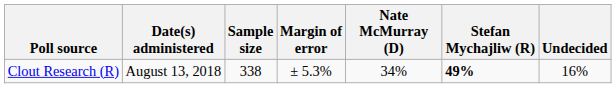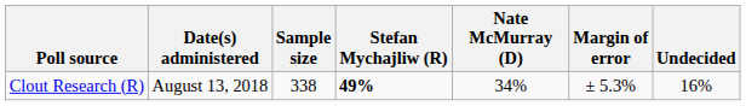columns swapped: Margin of error <-> Stefan Mychajliw (R)
